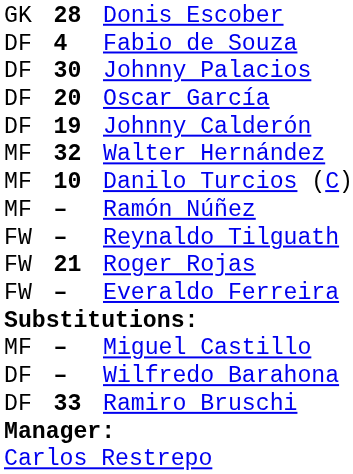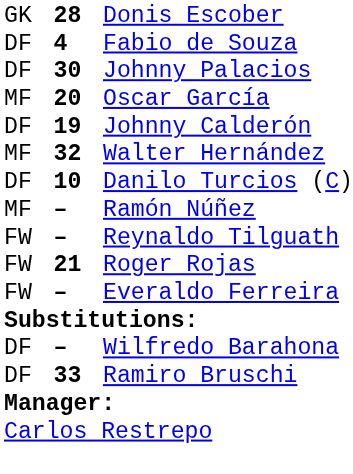Oscar García | column 1: DF -> MF
Danilo Turcios (C) | column 1: MF -> DF
- row: MF | – | Miguel Castillo
